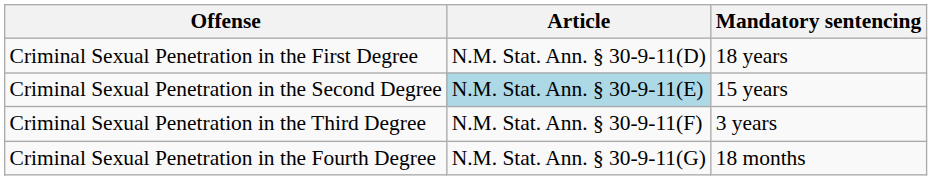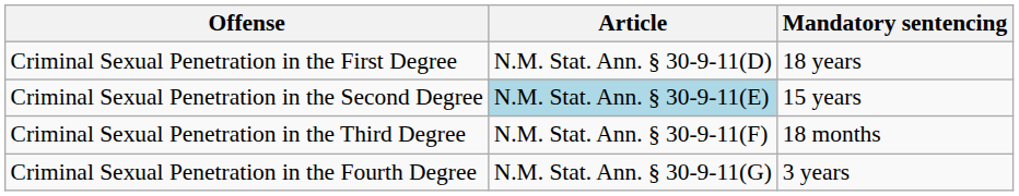Criminal Sexual Penetration in the Third Degree | Mandatory sentencing: 3 years -> 18 months
Criminal Sexual Penetration in the Fourth Degree | Mandatory sentencing: 18 months -> 3 years
